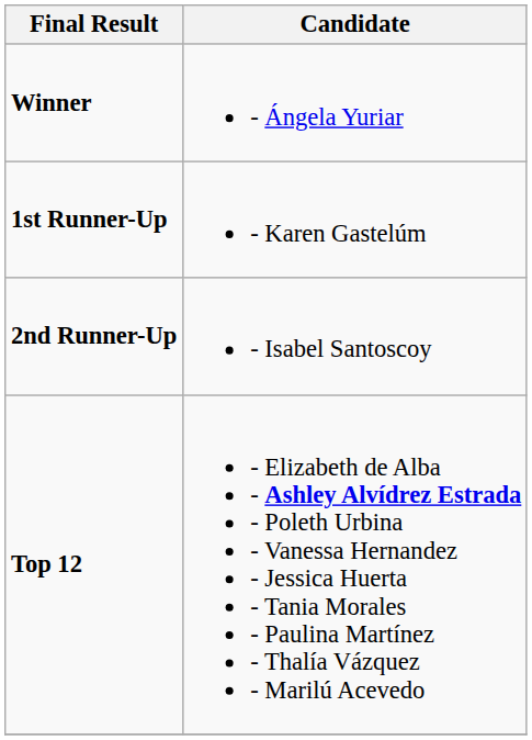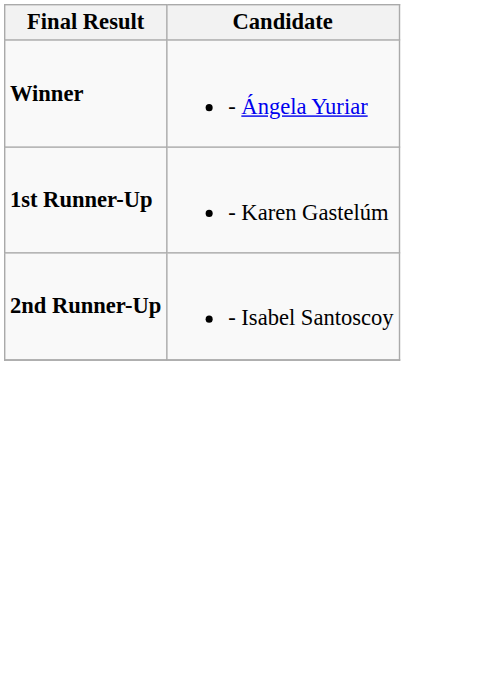- row: Top 12 | - Elizabeth de Alba - Ashley Alvídrez Estrada - Poleth Urbina - Vanessa Hernandez - Jessica Huerta - Tania Morales - Paulina Martínez - Thalía Vázquez - Marilú Acevedo
